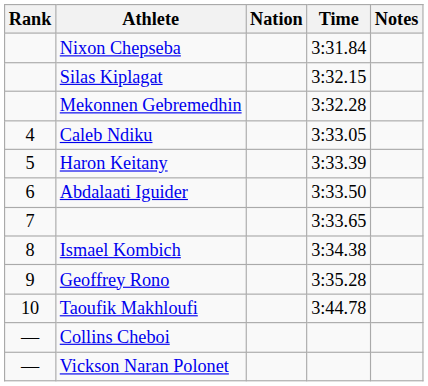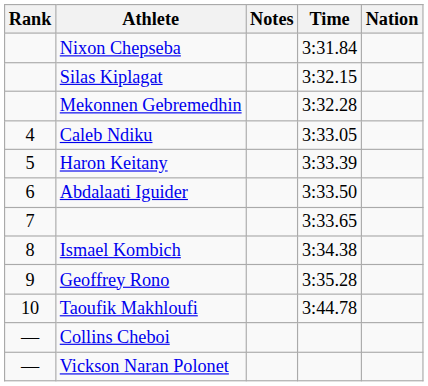columns swapped: Nation <-> Notes
